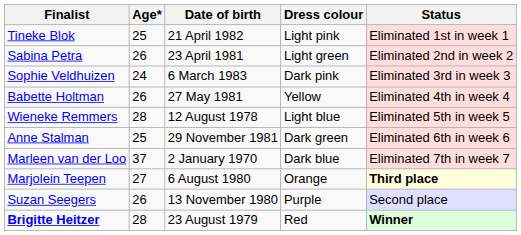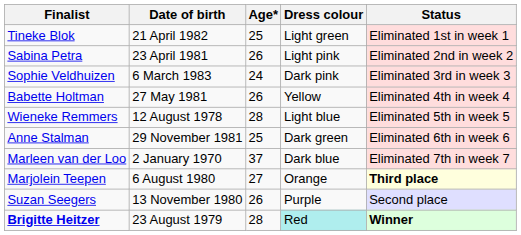columns swapped: Age* <-> Date of birth
Tineke Blok | Dress colour: Light pink -> Light green
Sabina Petra | Dress colour: Light green -> Light pink
Brigitte Heitzer | Dress colour: no background -> paleturquoise background
